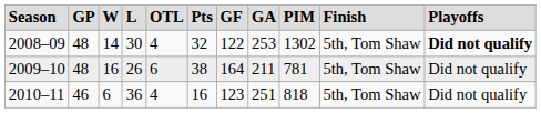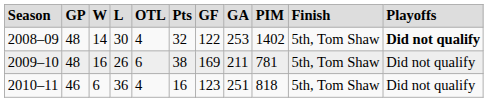2008–09 | column 9: 1302 -> 1402
2009–10 | column 7: 164 -> 169
